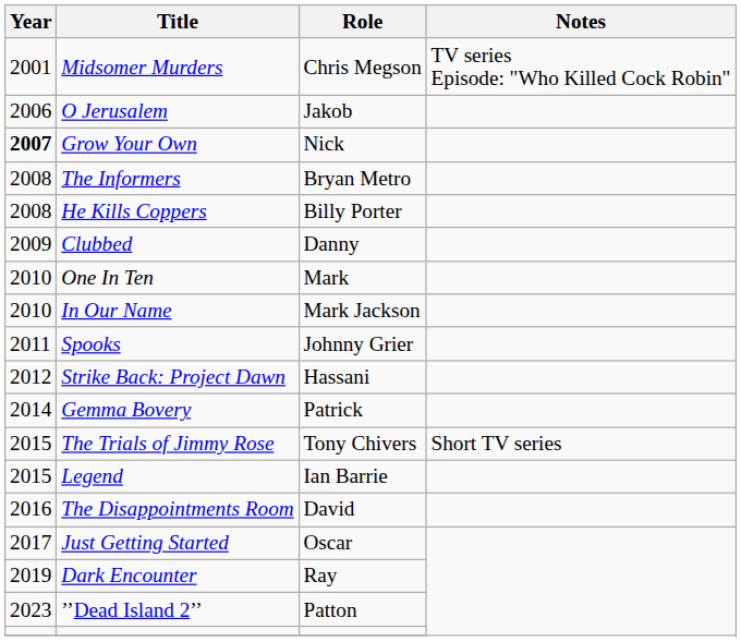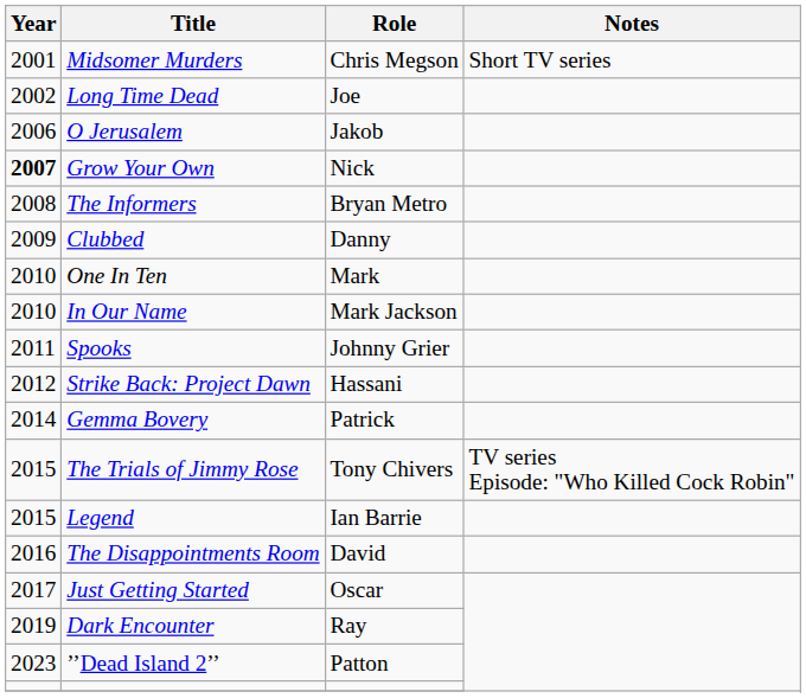Midsomer Murders | Notes: TV series Episode: "Who Killed Cock Robin" -> Short TV series
+ row: 2002 | Long Time Dead | Joe
- row: 2008 | He Kills Coppers | Billy Porter
The Trials of Jimmy Rose | Notes: Short TV series -> TV series Episode: "Who Killed Cock Robin"
